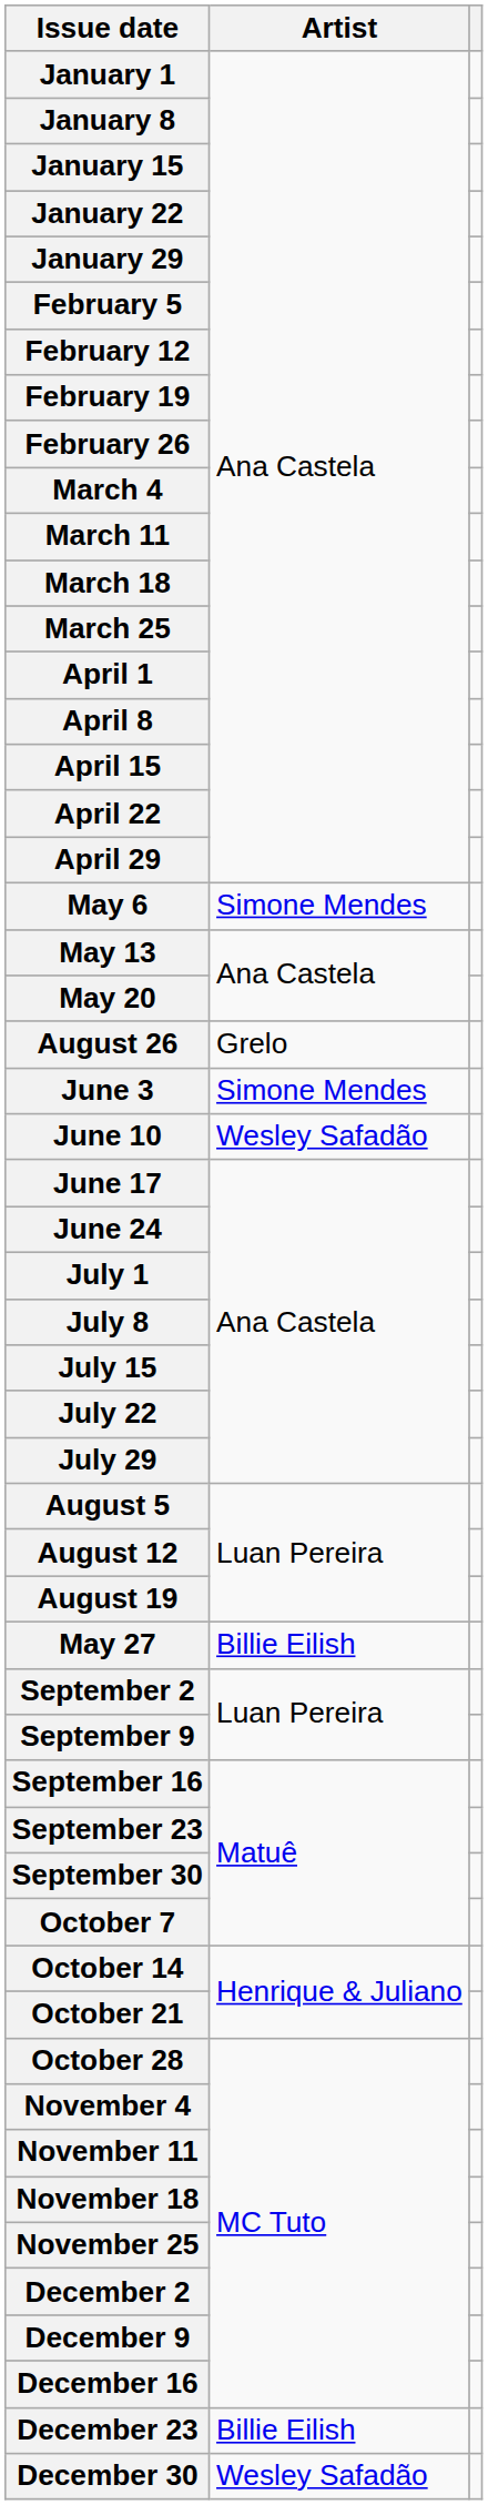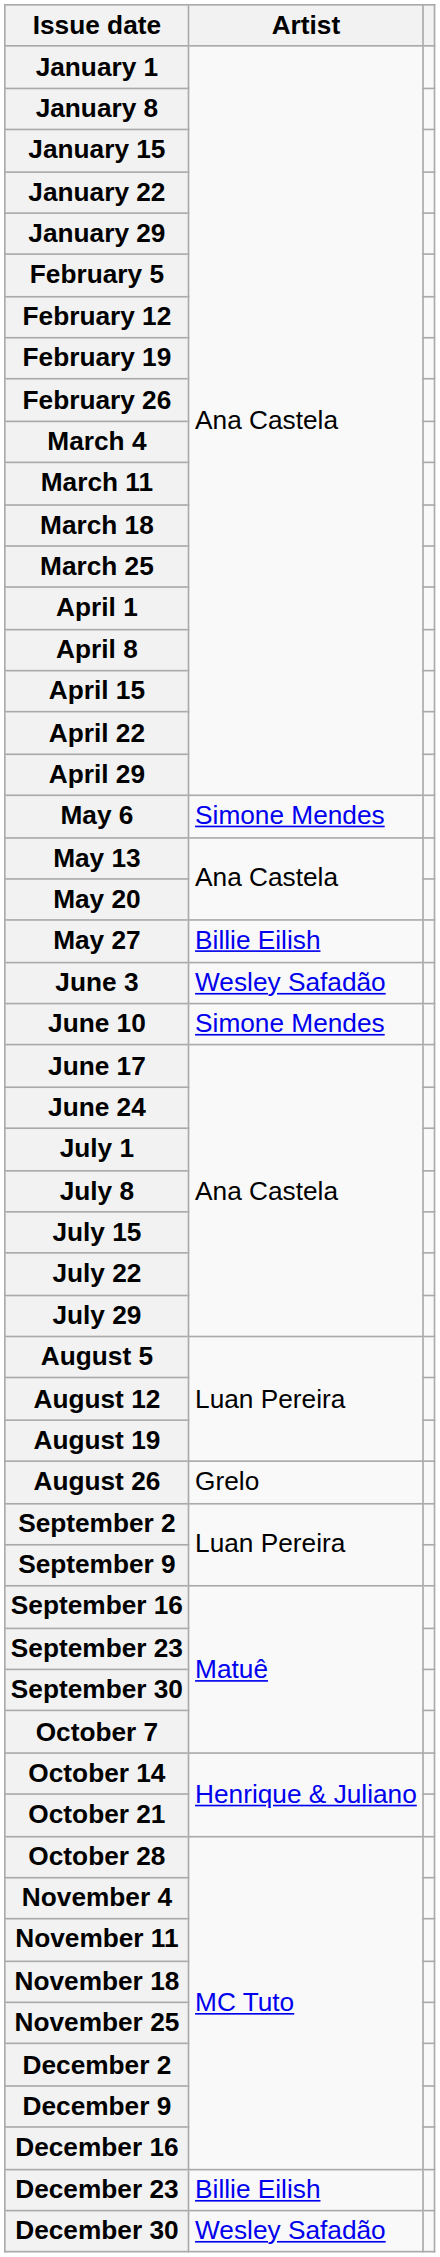rows swapped: May 27 <-> August 26
June 3 | Artist: Simone Mendes -> Wesley Safadão
June 10 | Artist: Wesley Safadão -> Simone Mendes
